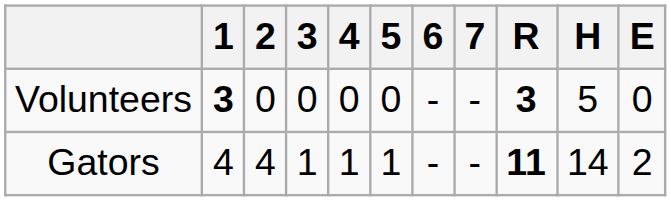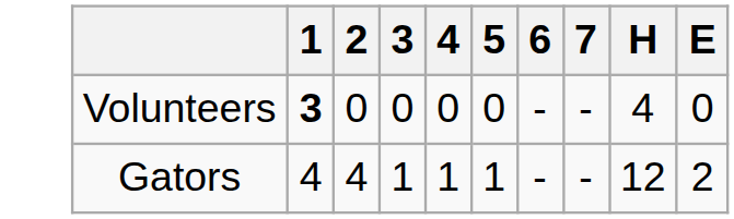- column: R | 3 | 11
Volunteers | H: 5 -> 4
Gators | H: 14 -> 12
